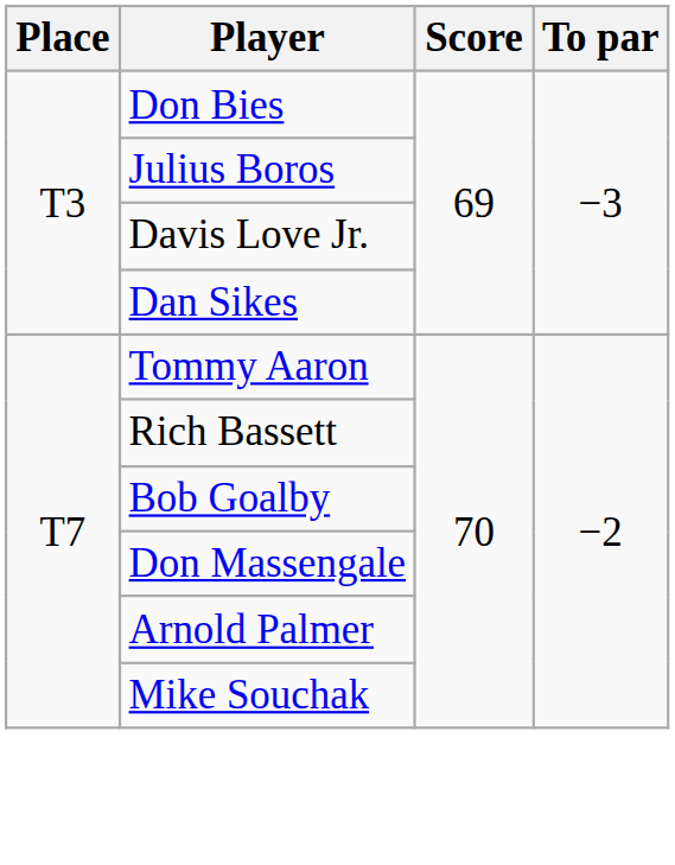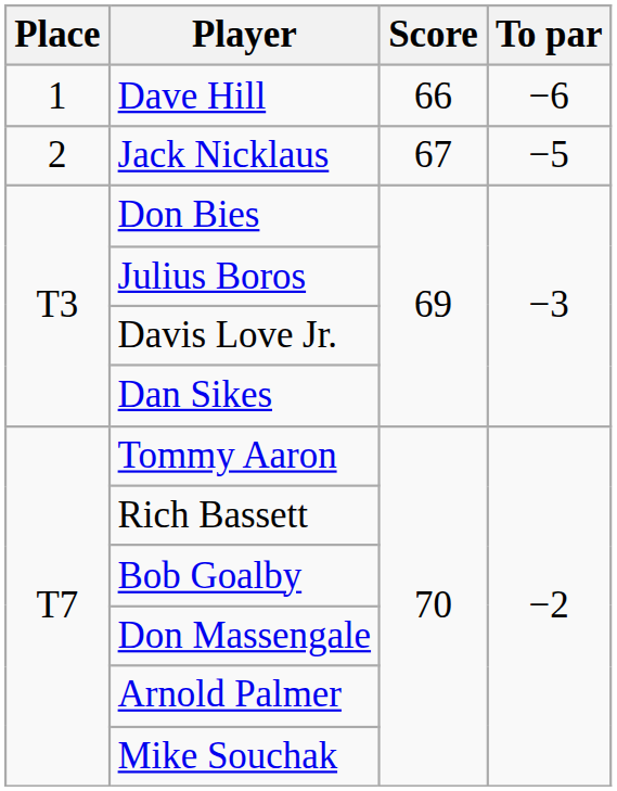+ row: 1 | Dave Hill | 66 | −6
+ row: 2 | Jack Nicklaus | 67 | −5
